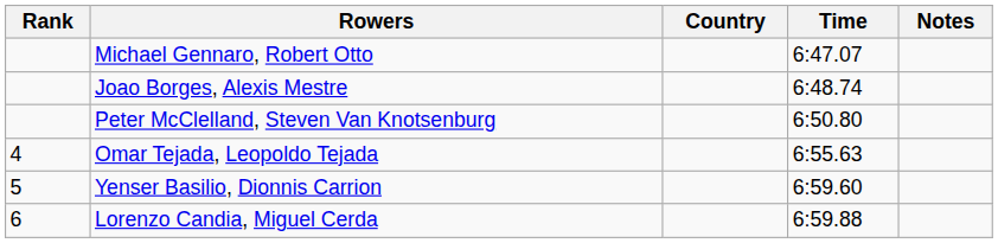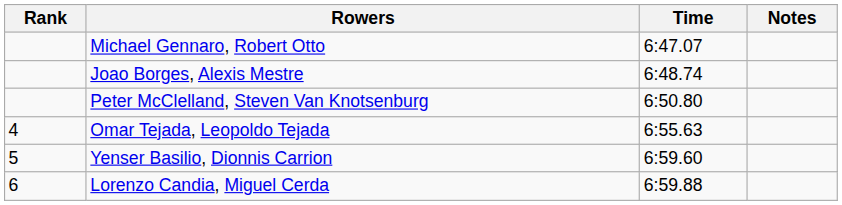- column: Country
